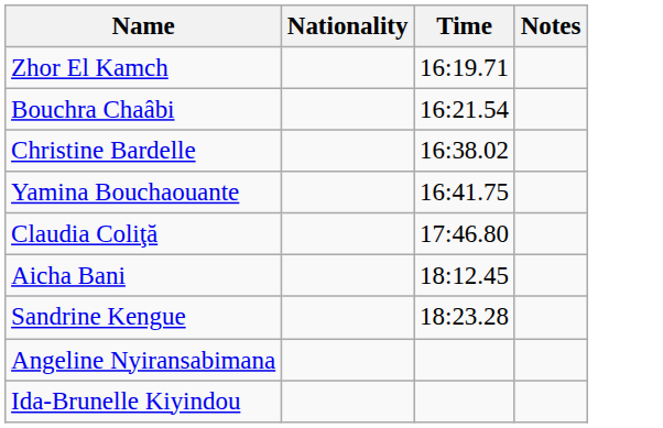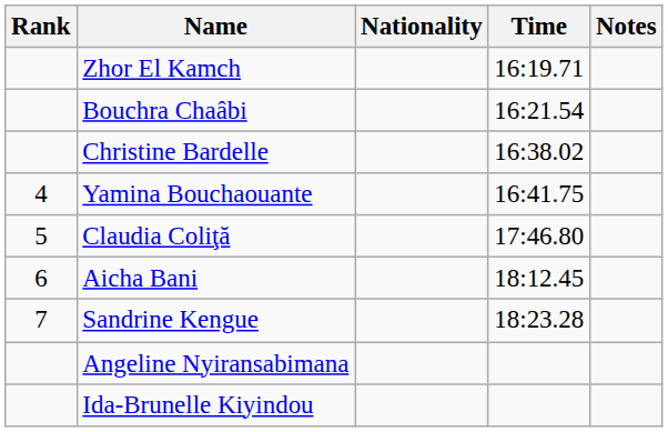+ column: Rank | 4 | 5 | 6 | 7
